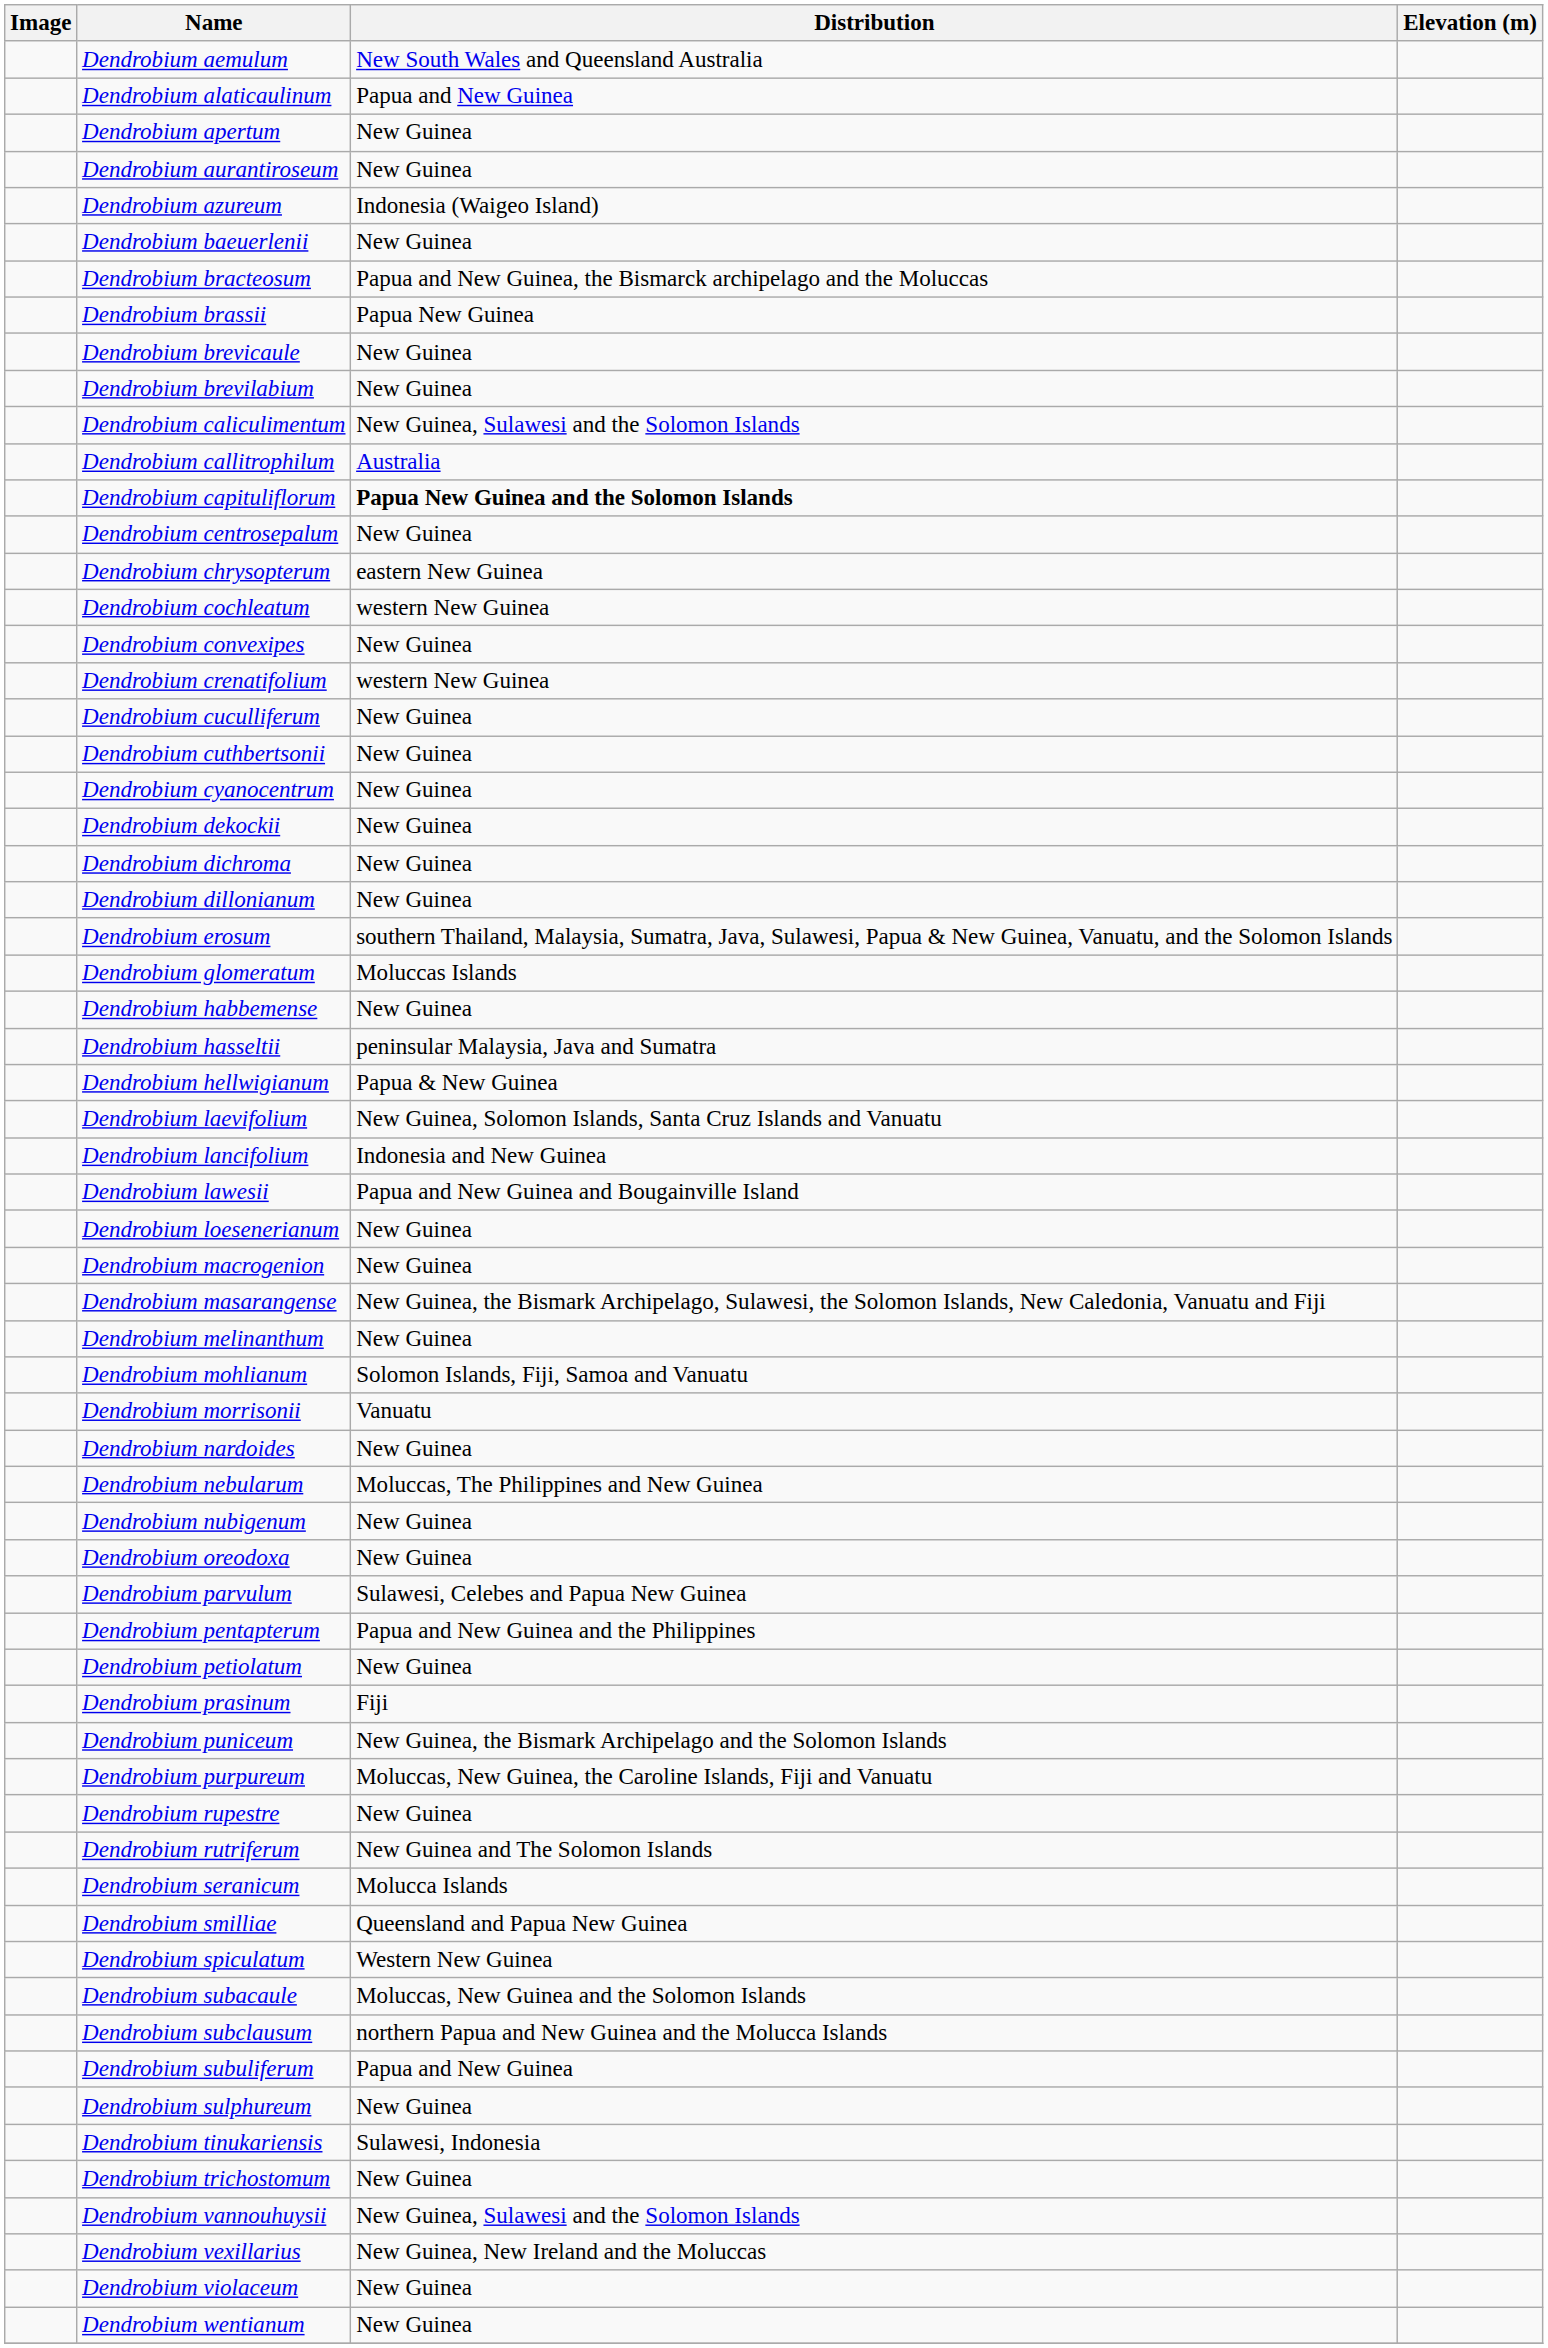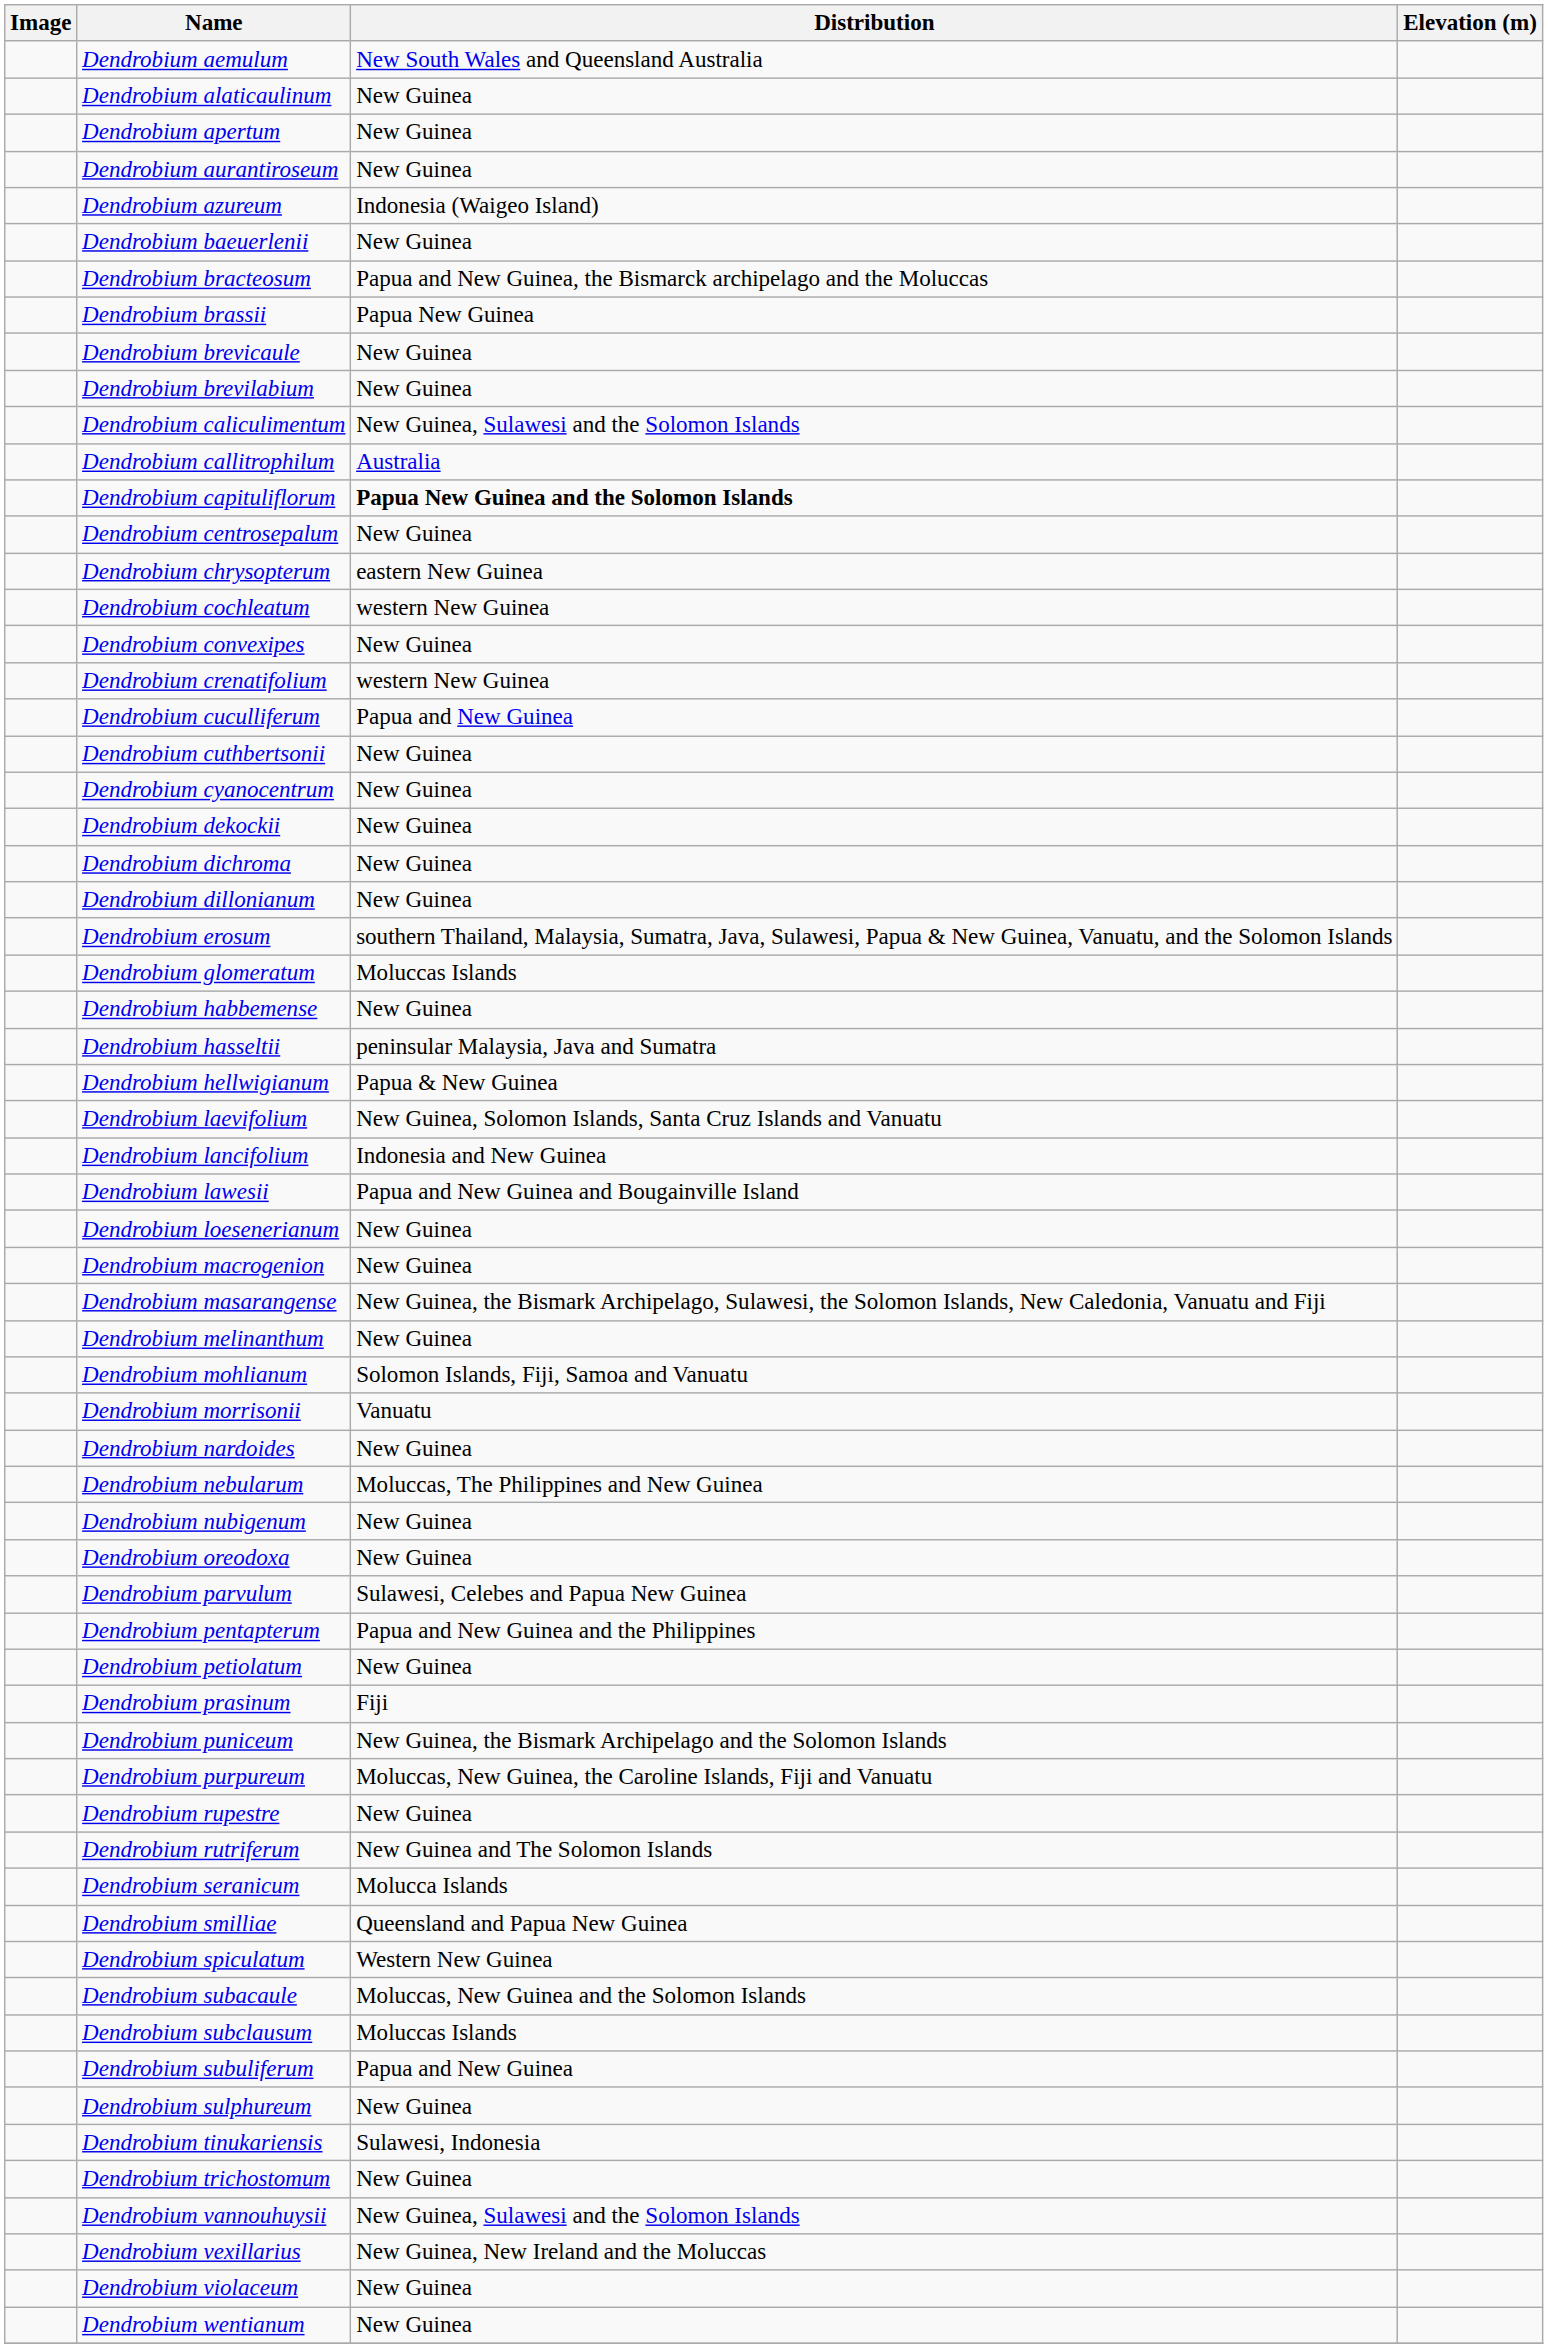Dendrobium alaticaulinum | Distribution: Papua and New Guinea -> New Guinea
Dendrobium cuculliferum | Distribution: New Guinea -> Papua and New Guinea
Dendrobium subclausum | Distribution: northern Papua and New Guinea and the Molucca Islands -> Moluccas Islands
